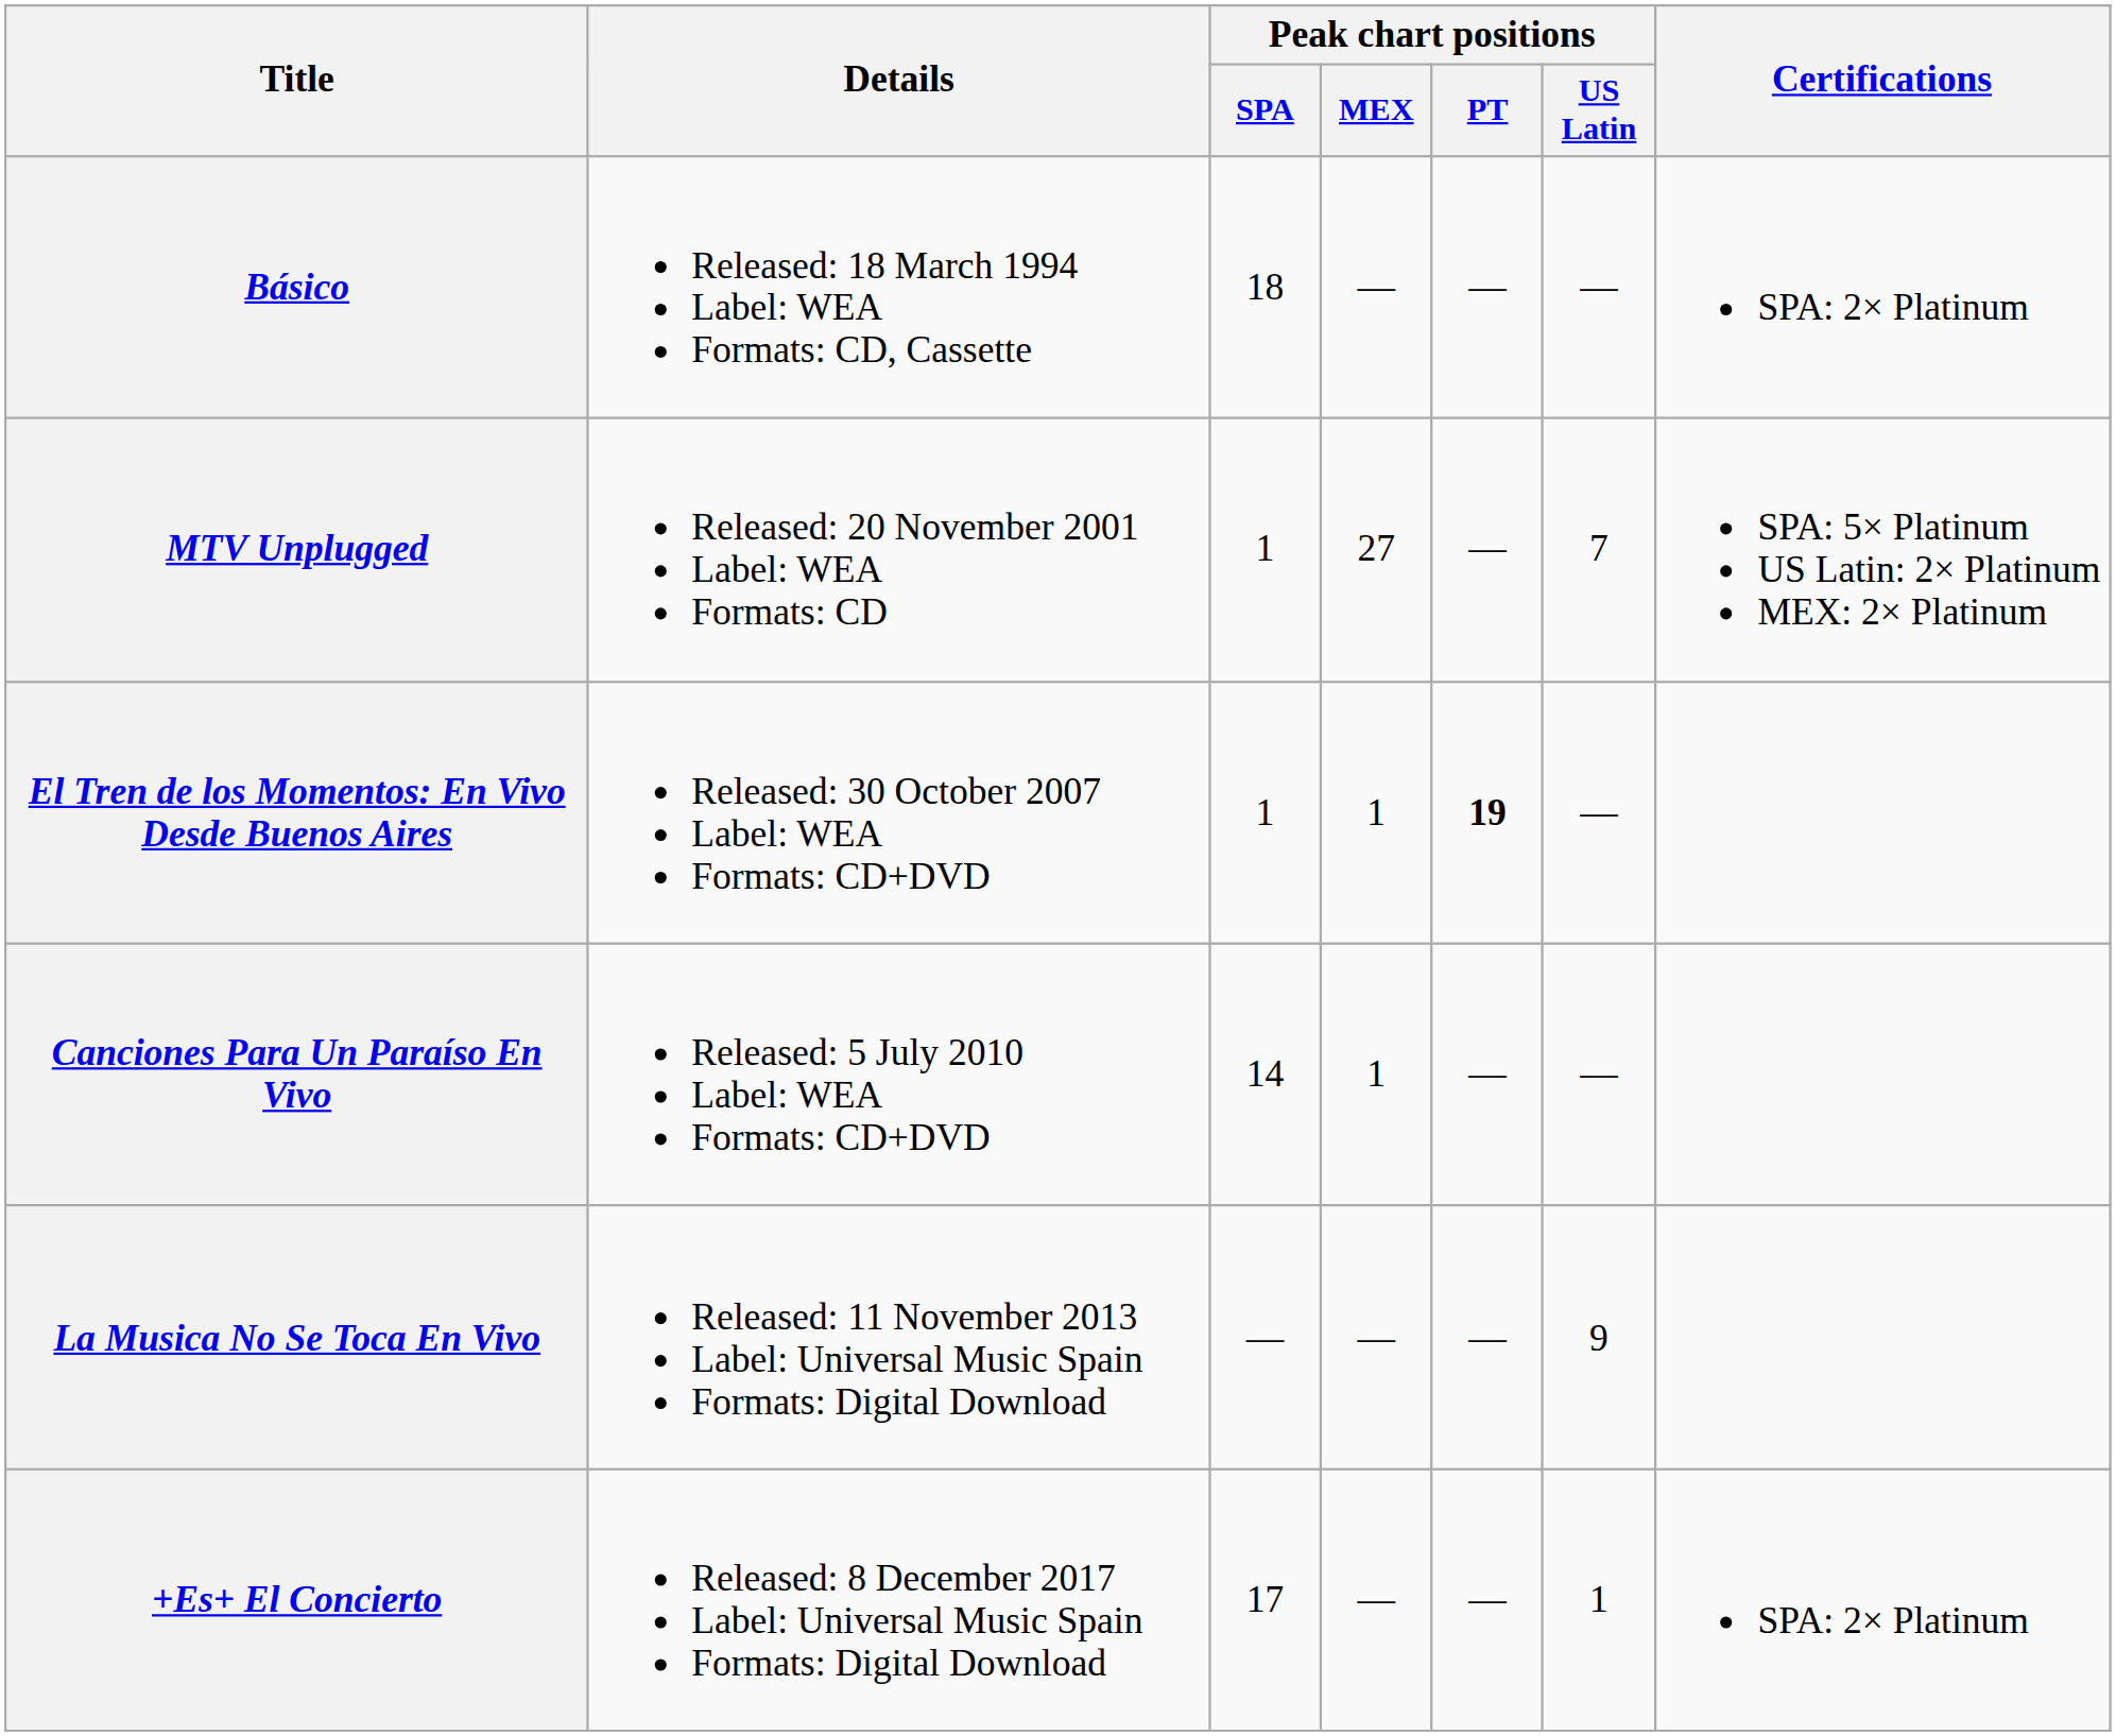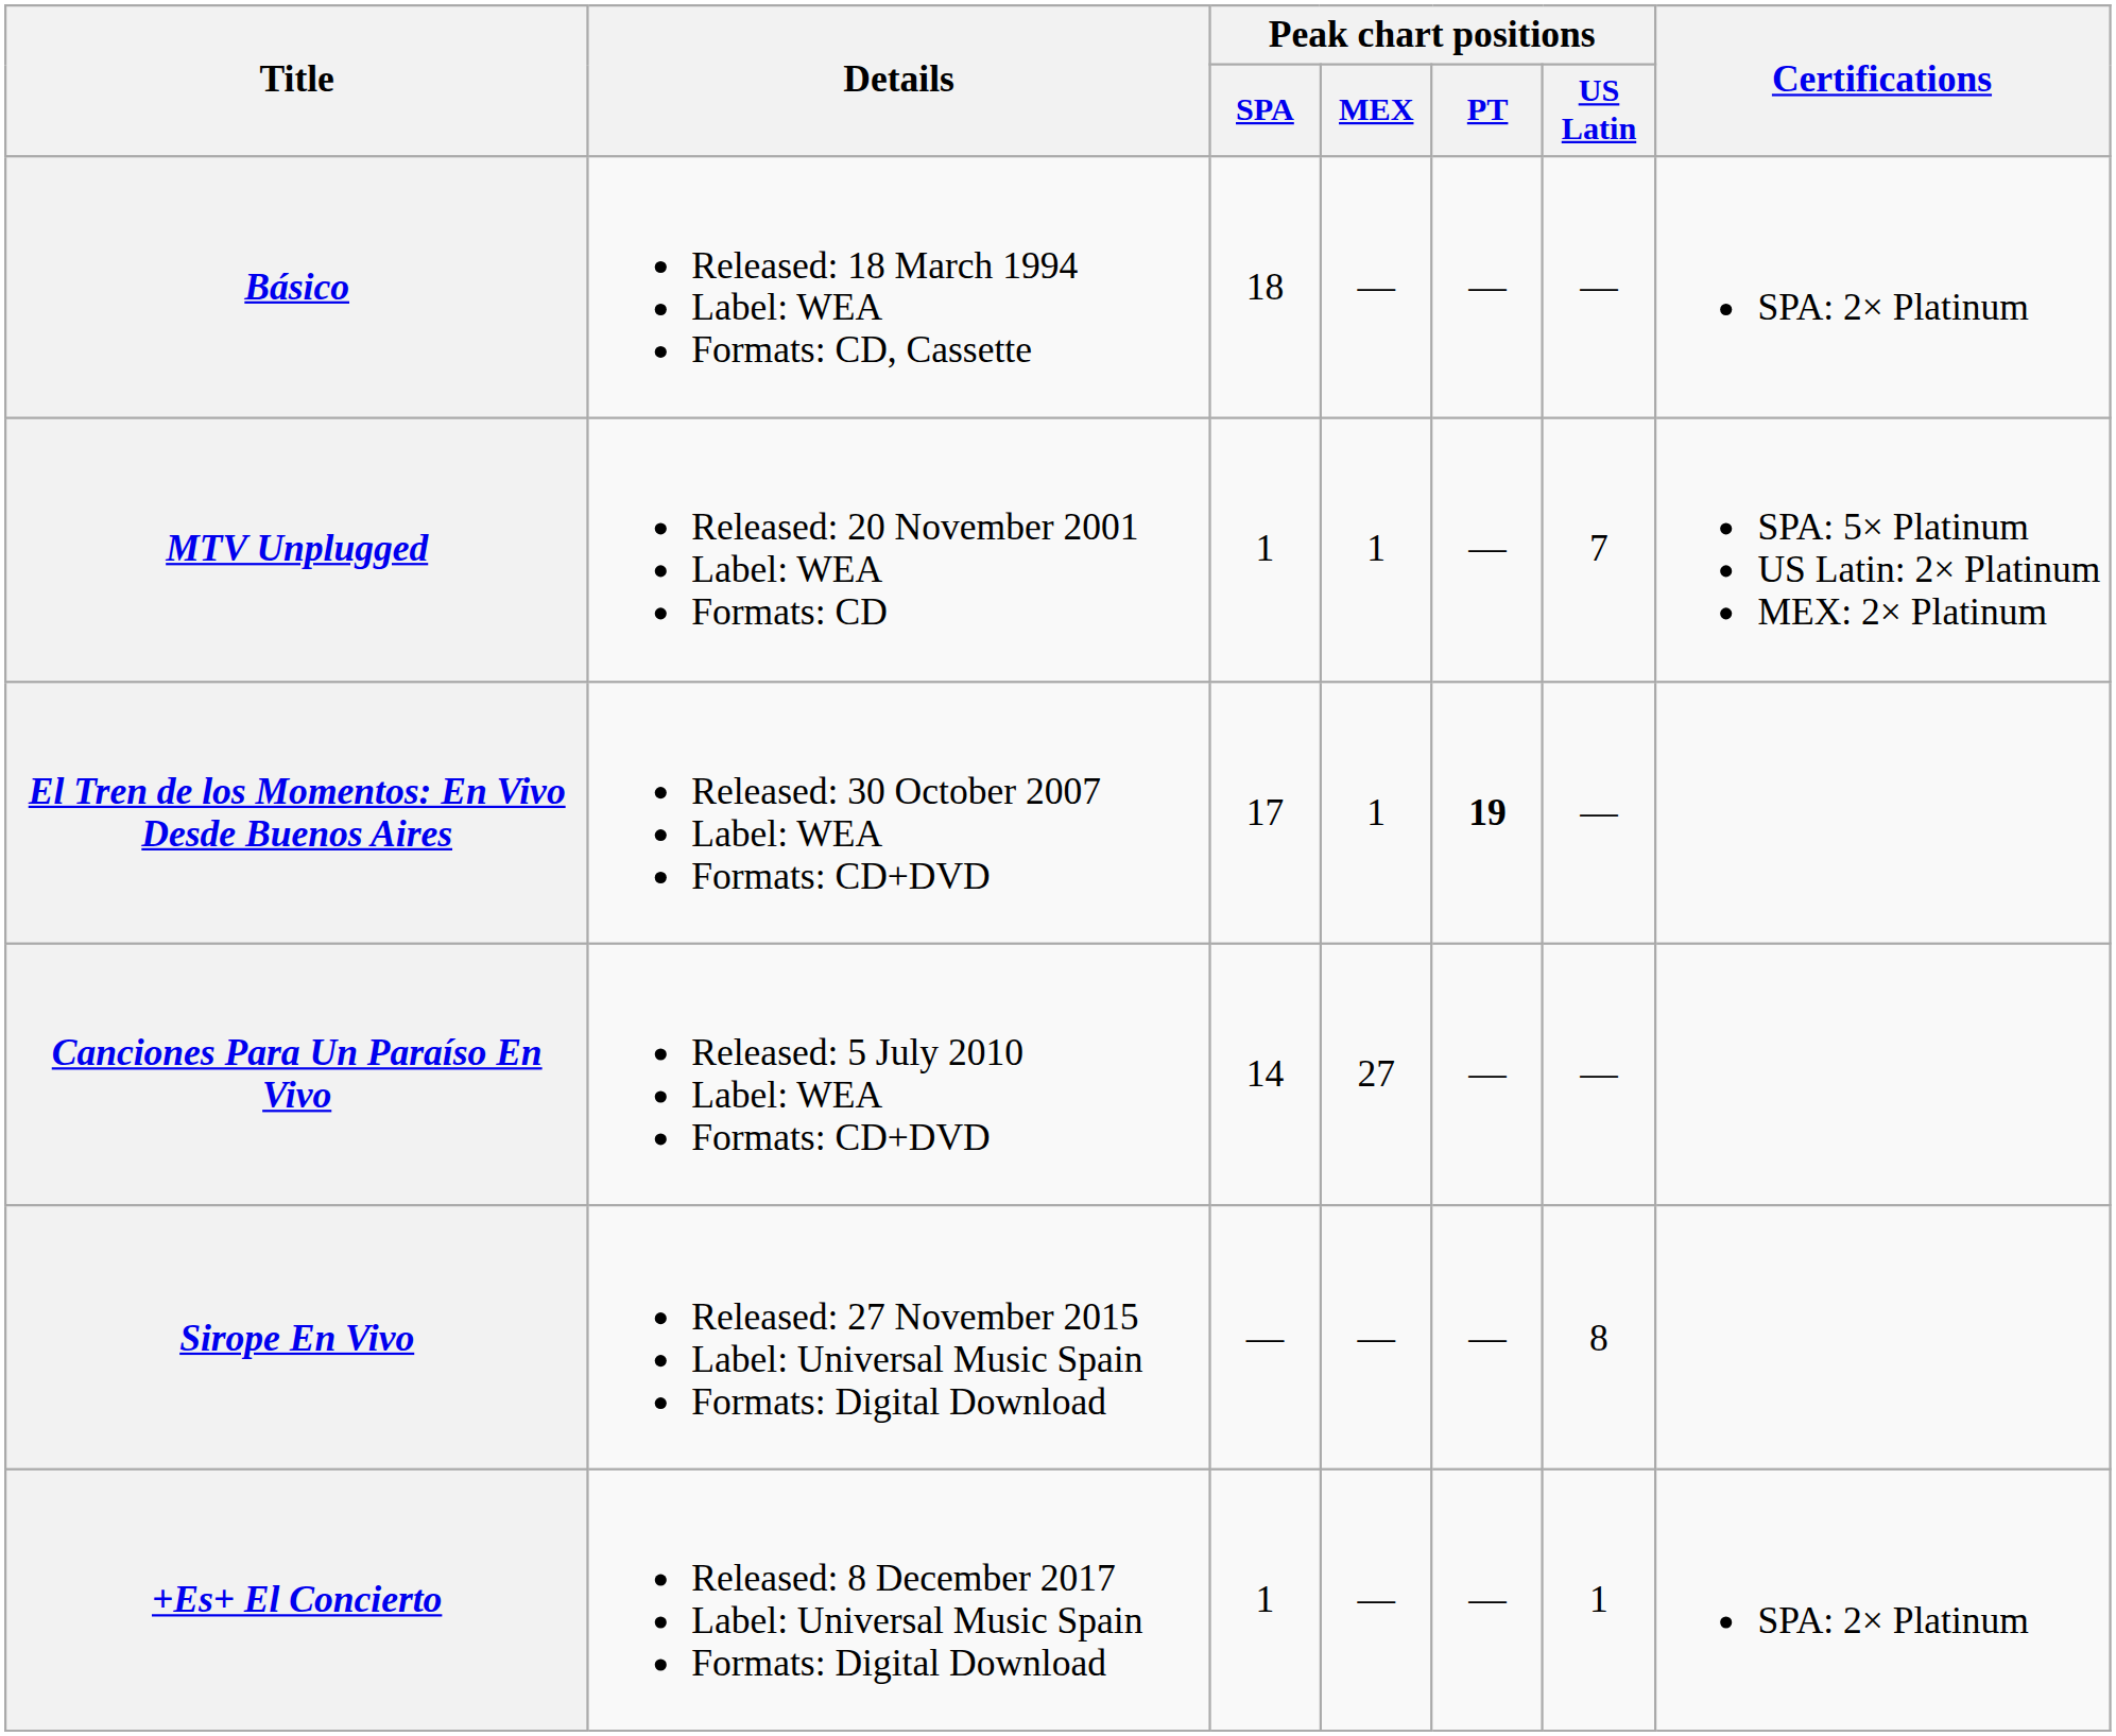MTV Unplugged | Peak chart positions / MEX: 27 -> 1
El Tren de los Momentos: En Vivo Desde Buenos Aires | Peak chart positions / SPA: 1 -> 17
Canciones Para Un Paraíso En Vivo | Peak chart positions / MEX: 1 -> 27
- row: La Musica No Se Toca En Vivo | Released: 11 November 2013 Label: Universal Music Spain Formats: Digital Download | — | — | — | 9
+ row: Sirope En Vivo | Released: 27 November 2015 Label: Universal Music Spain Formats: Digital Download | — | — | — | 8
+Es+ El Concierto | Peak chart positions / SPA: 17 -> 1
